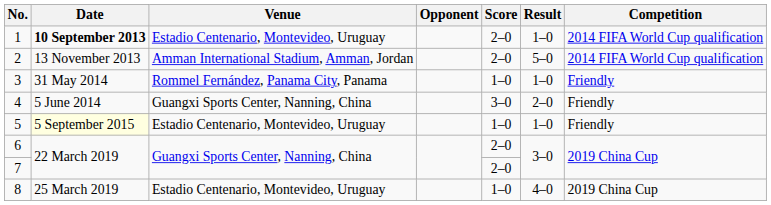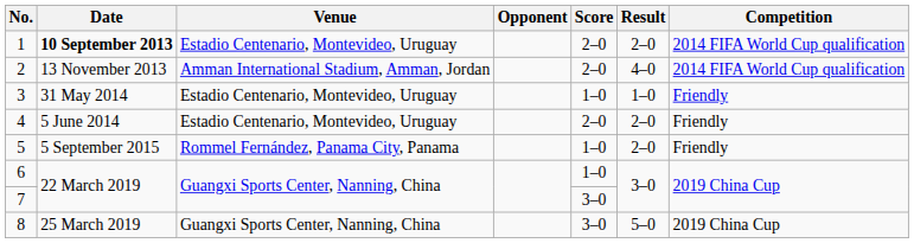1 | Result: 1–0 -> 2–0
2 | Result: 5–0 -> 4–0
3 | Venue: Rommel Fernández, Panama City, Panama -> Estadio Centenario, Montevideo, Uruguay
4 | Venue: Guangxi Sports Center, Nanning, China -> Estadio Centenario, Montevideo, Uruguay
4 | Score: 3–0 -> 2–0
5 | Date: lightyellow background -> no background
5 | Venue: Estadio Centenario, Montevideo, Uruguay -> Rommel Fernández, Panama City, Panama
5 | Result: 1–0 -> 2–0
6 | Score: 2–0 -> 1–0
7 | Score: 2–0 -> 3–0
8 | Venue: Estadio Centenario, Montevideo, Uruguay -> Guangxi Sports Center, Nanning, China
8 | Score: 1–0 -> 3–0
8 | Result: 4–0 -> 5–0
